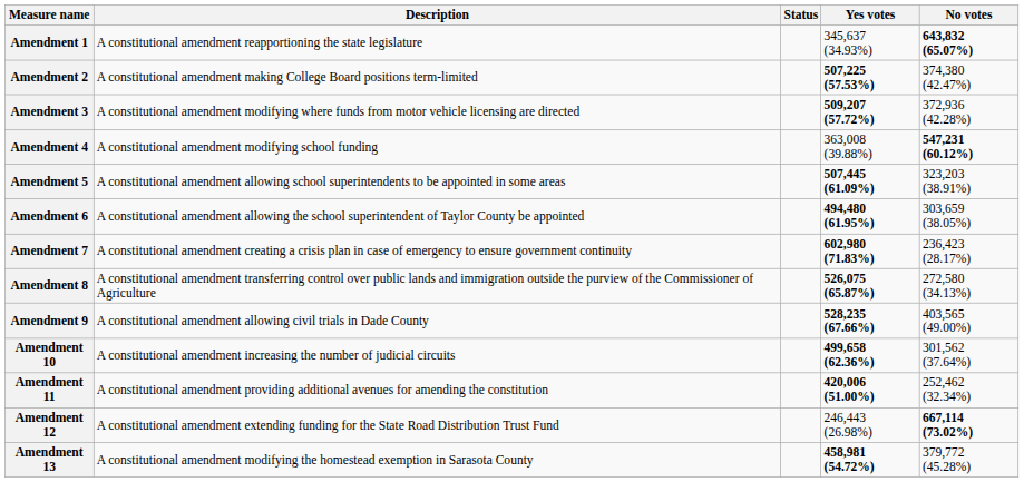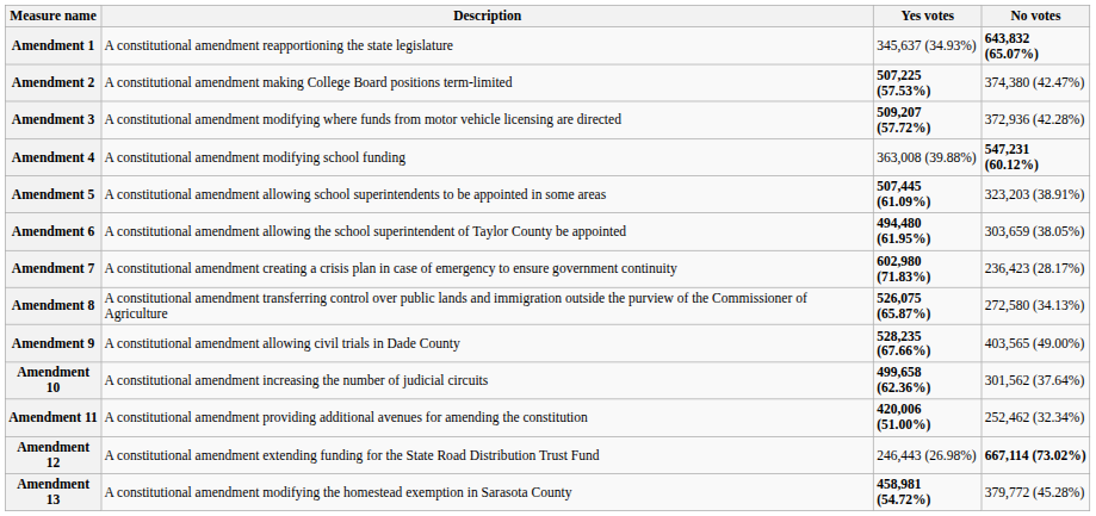- column: Status
